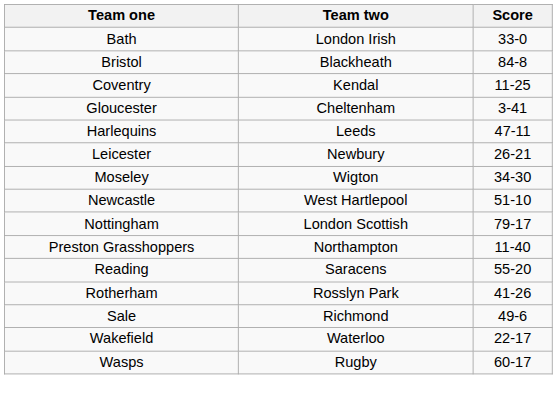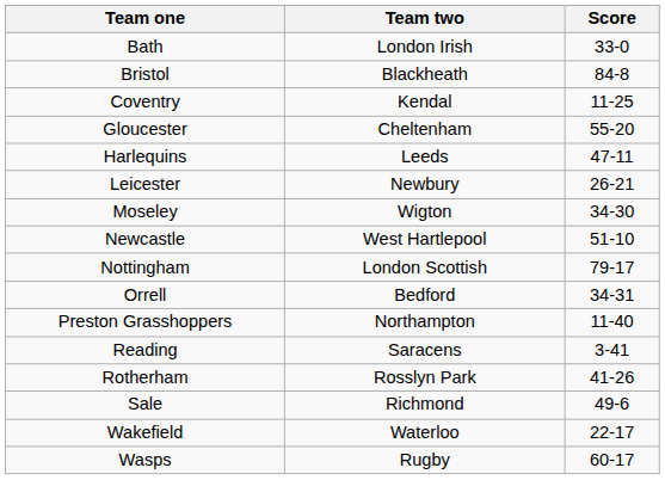Gloucester | Score: 3-41 -> 55-20
+ row: Orrell | Bedford | 34-31
Reading | Score: 55-20 -> 3-41
